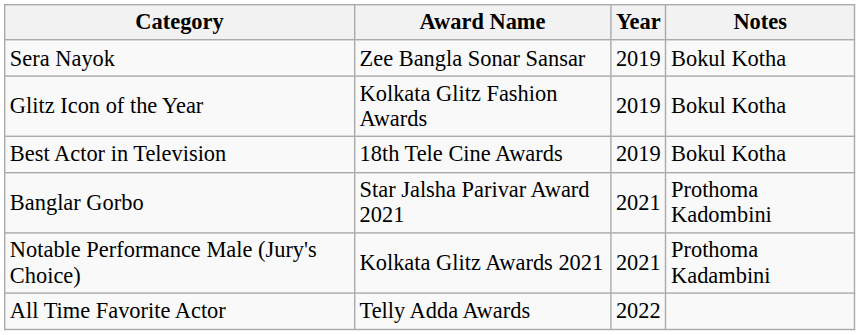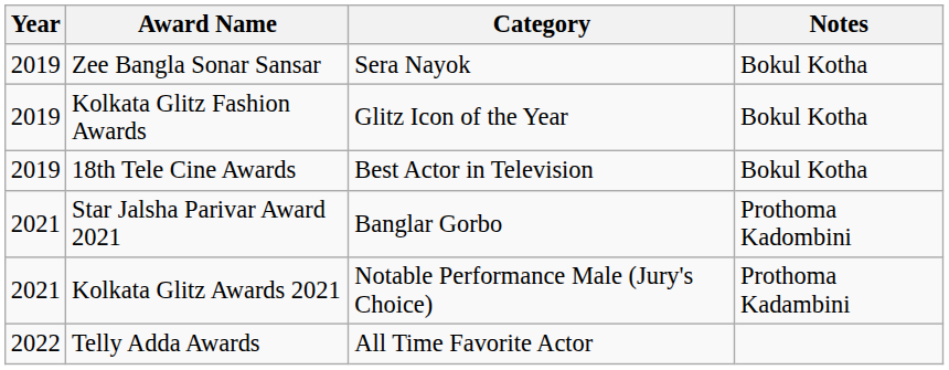columns swapped: Year <-> Category
